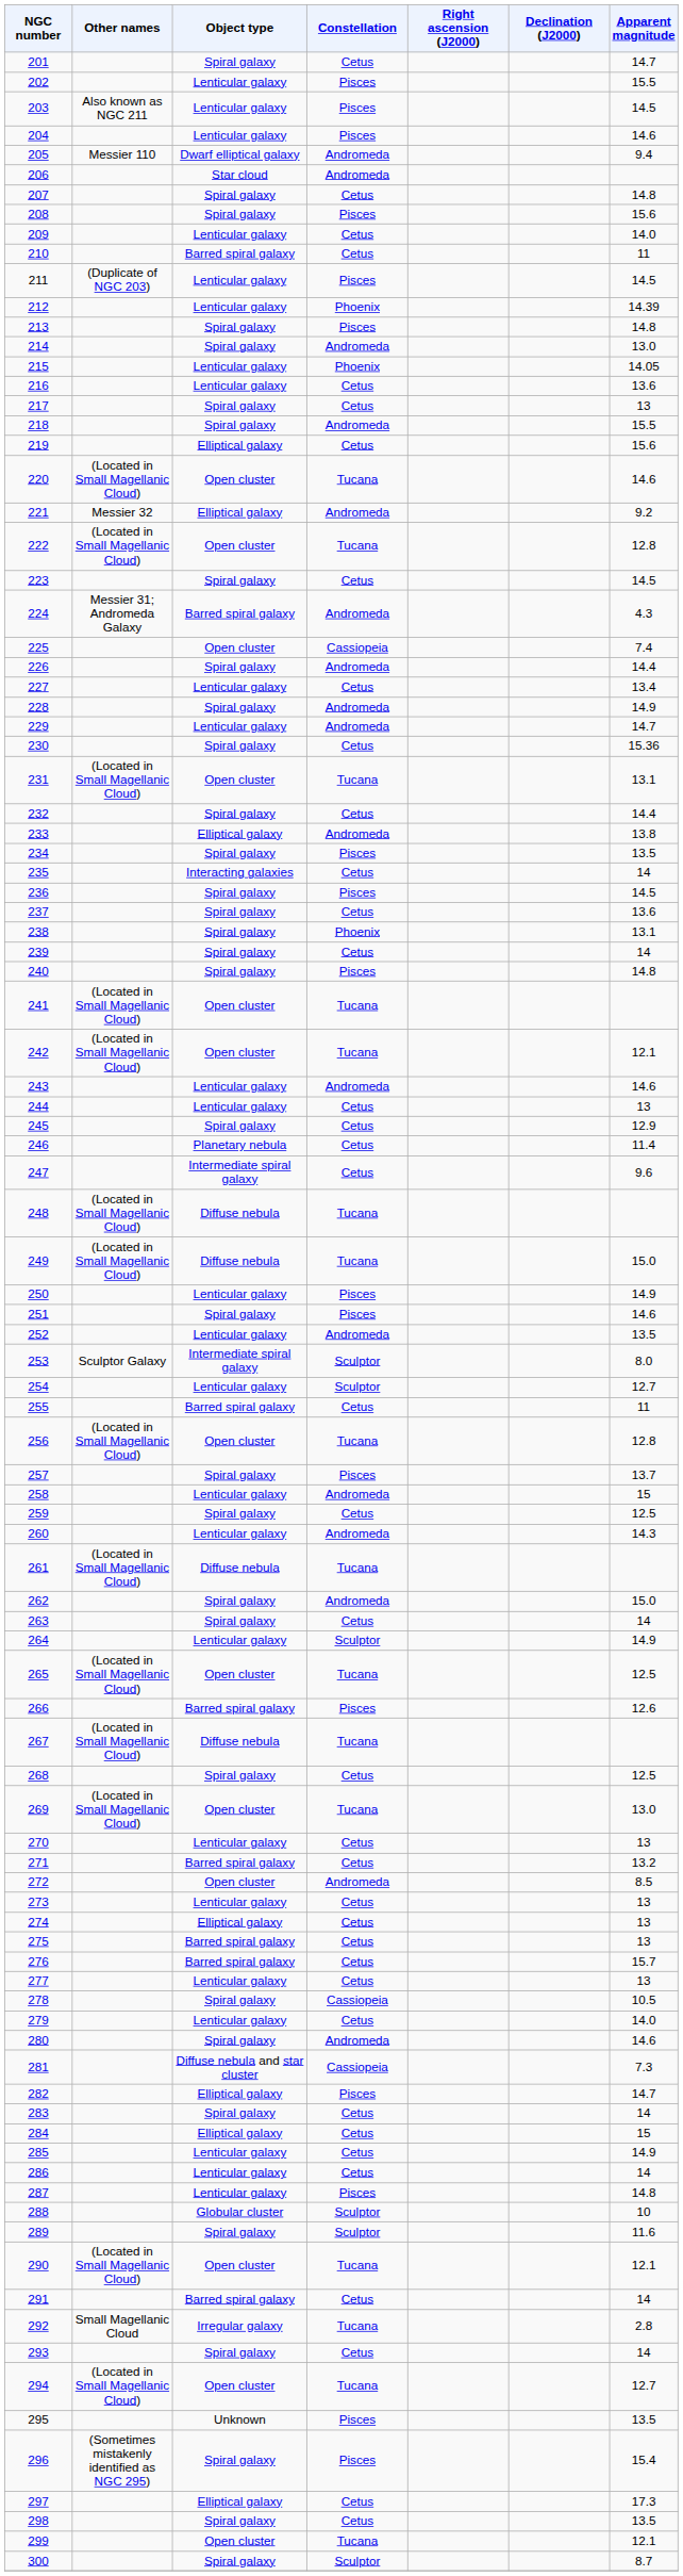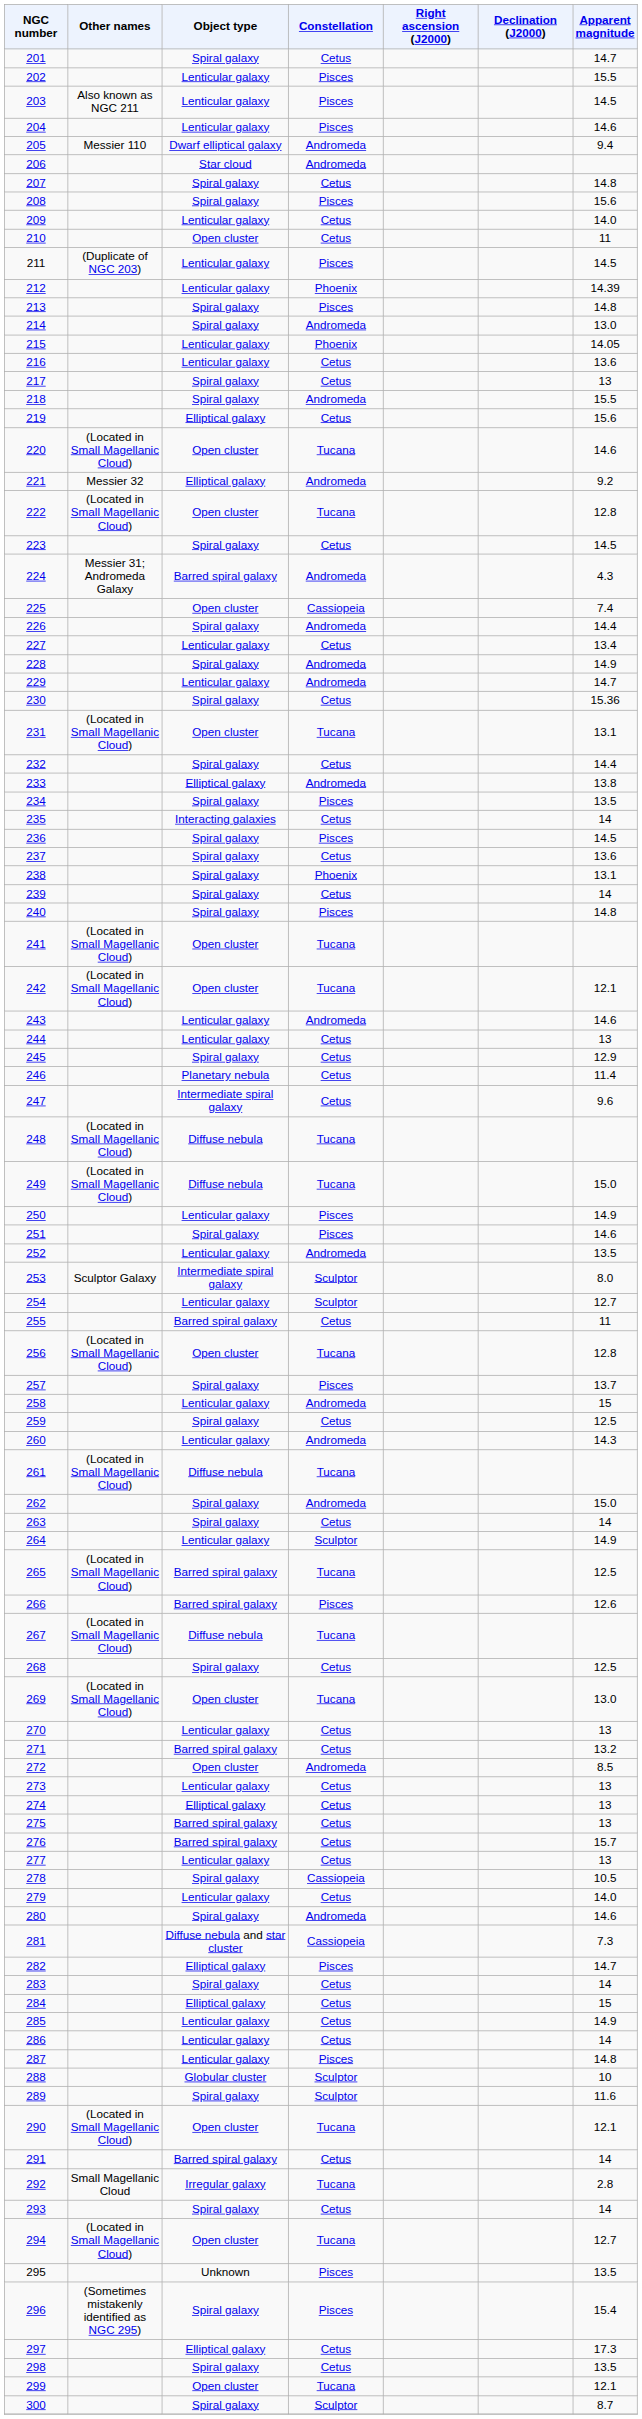210 | Object type: Barred spiral galaxy -> Open cluster
265 | Object type: Open cluster -> Barred spiral galaxy
